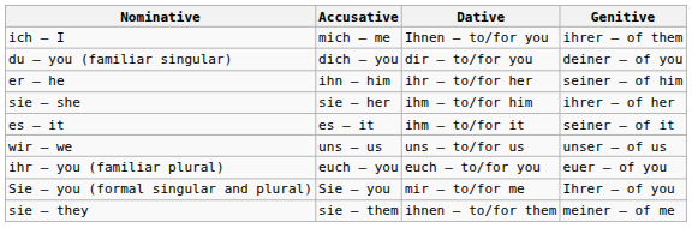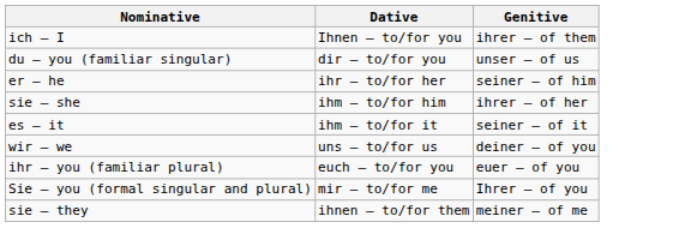- column: Accusative | mich – me | dich – you | ihn – him | sie – her | es – it | uns – us | euch – you | Sie – you | sie – them
du – you (familiar singular) | Genitive: deiner – of you -> unser – of us
wir – we | Genitive: unser – of us -> deiner – of you
